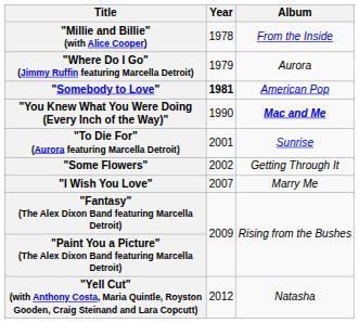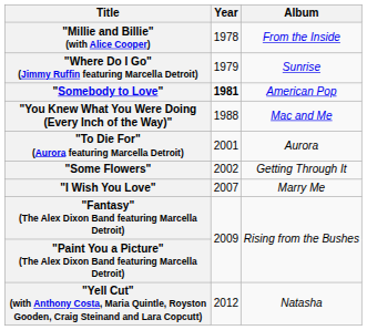"Where Do I Go" (Jimmy Ruffin featuring Marcella Detroit) | Album: Aurora -> Sunrise
"You Knew What You Were Doing (Every Inch of the Way)" | Year: 1990 -> 1988
"You Knew What You Were Doing (Every Inch of the Way)" | Album: bold -> normal
"To Die For" (Aurora featuring Marcella Detroit) | Album: Sunrise -> Aurora
